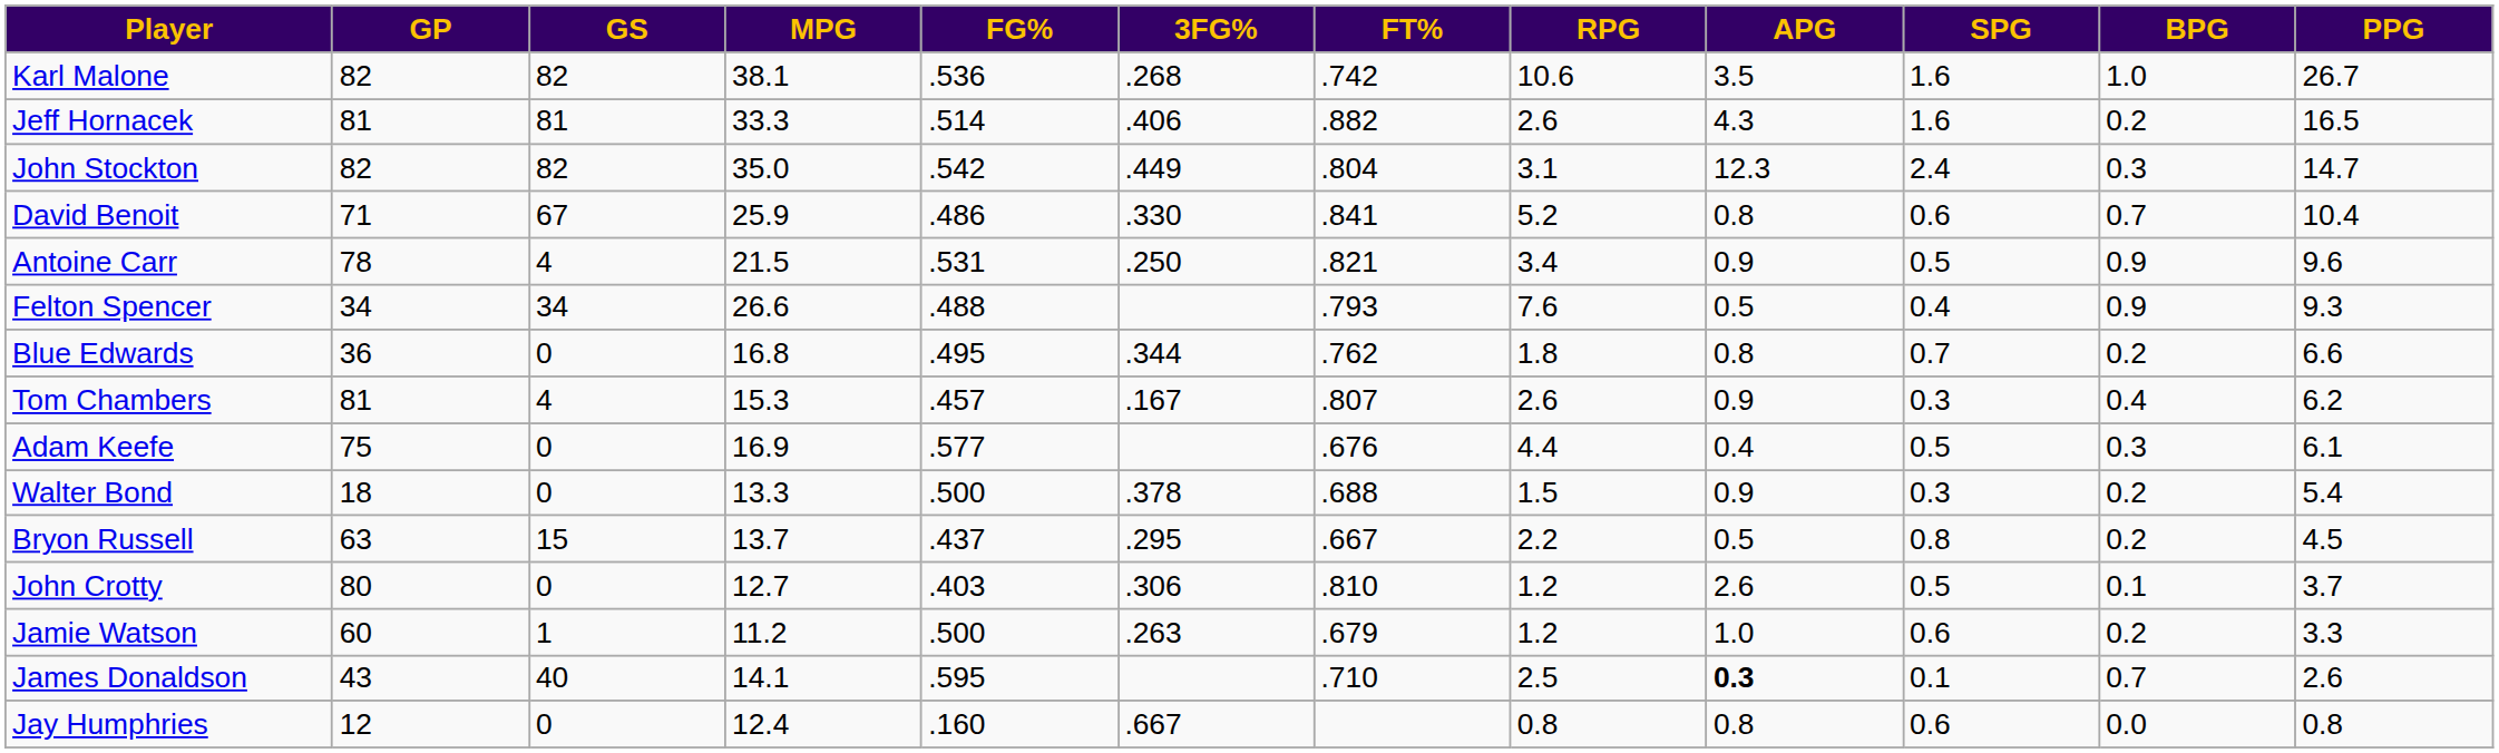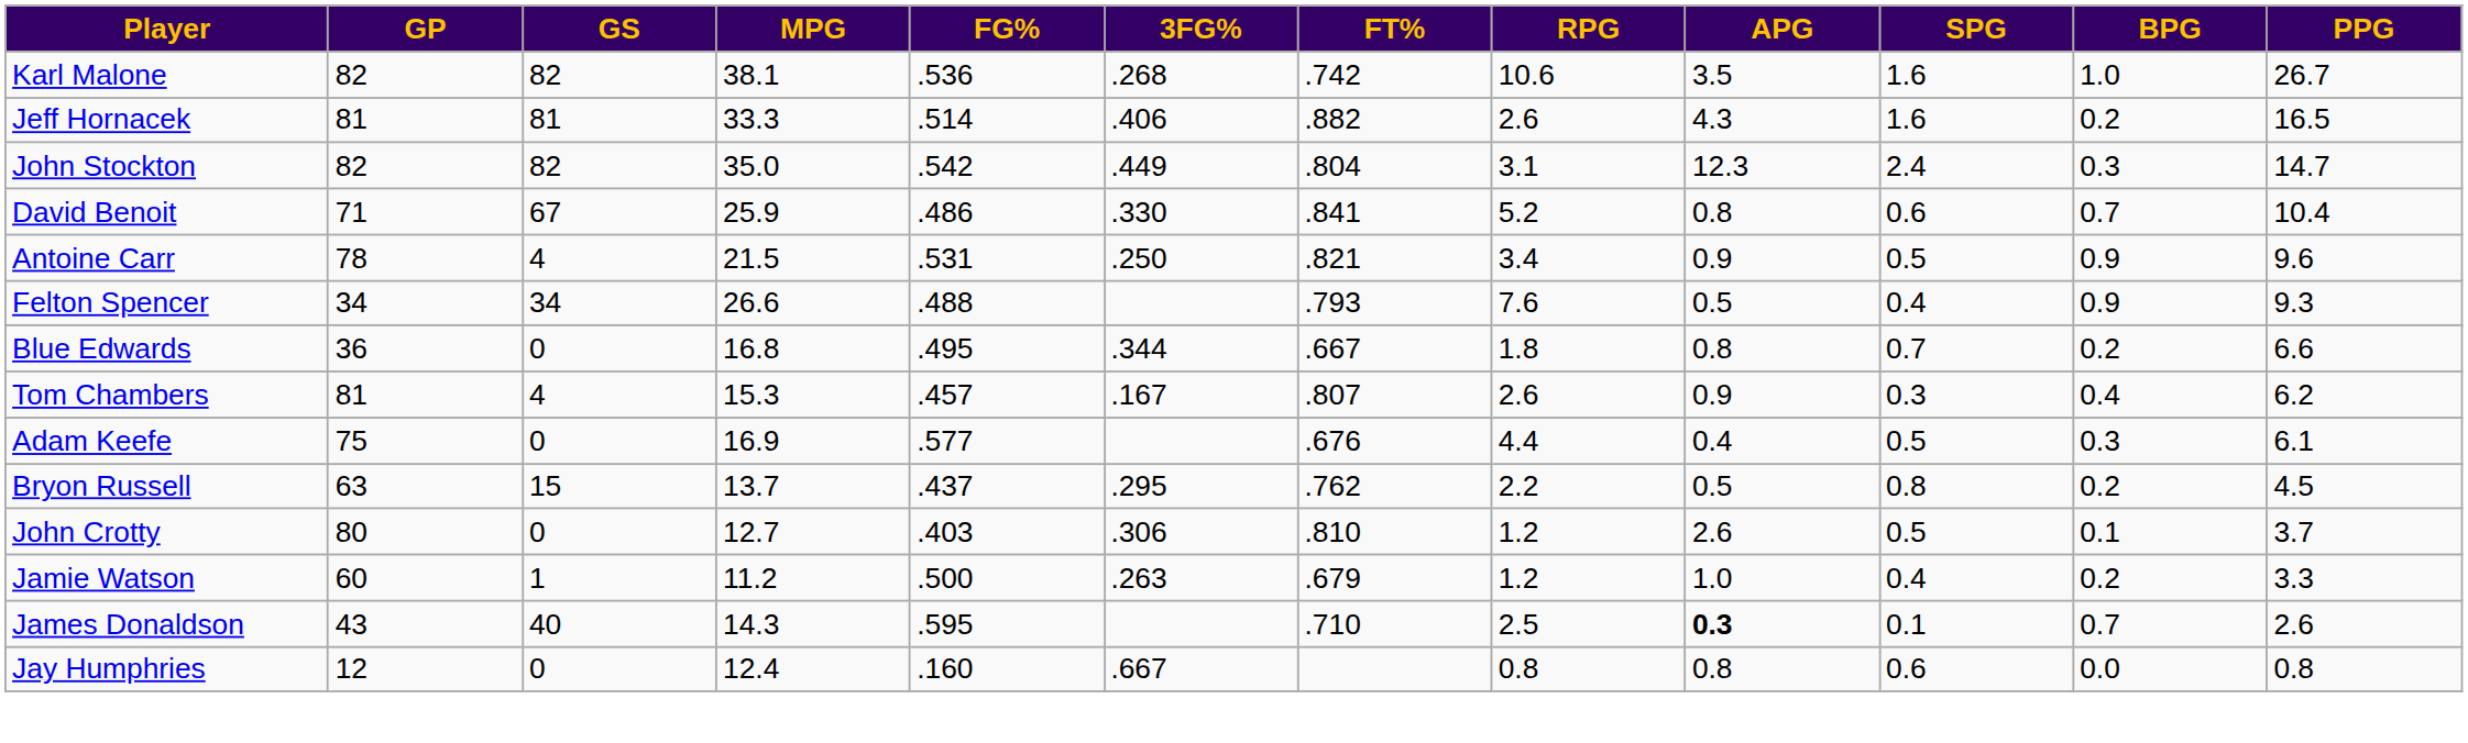Blue Edwards | FT%: .762 -> .667
- row: Walter Bond | 18 | 0 | 13.3 | .500 | .378 | .688 | 1.5 | 0.9 | 0.3 | 0.2 | 5.4
Bryon Russell | FT%: .667 -> .762
Jamie Watson | SPG: 0.6 -> 0.4
James Donaldson | MPG: 14.1 -> 14.3
